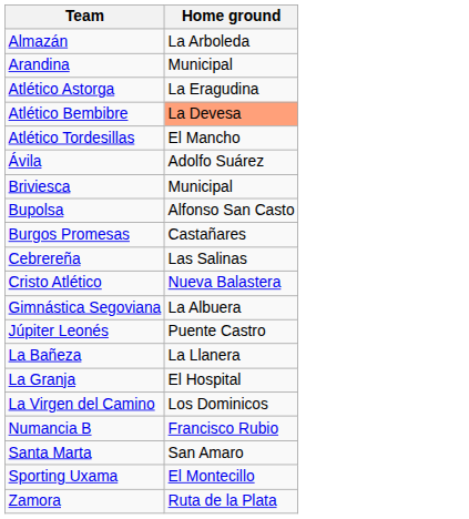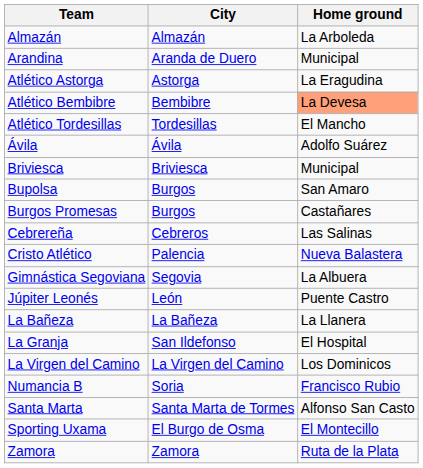+ column: City | Almazán | Aranda de Duero | Astorga | Bembibre | Tordesillas | Ávila | Briviesca | Burgos | Burgos | Cebreros | Palencia | Segovia | León | La Bañeza | San Ildefonso | La Virgen del Camino | Soria | Santa Marta de Tormes | El Burgo de Osma | Zamora
Bupolsa | Home ground: Alfonso San Casto -> San Amaro
Santa Marta | Home ground: San Amaro -> Alfonso San Casto
